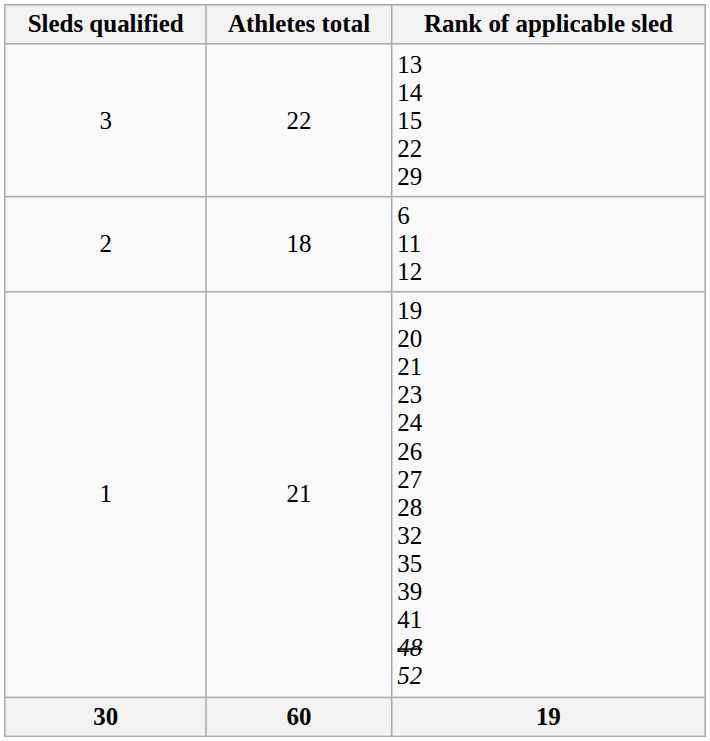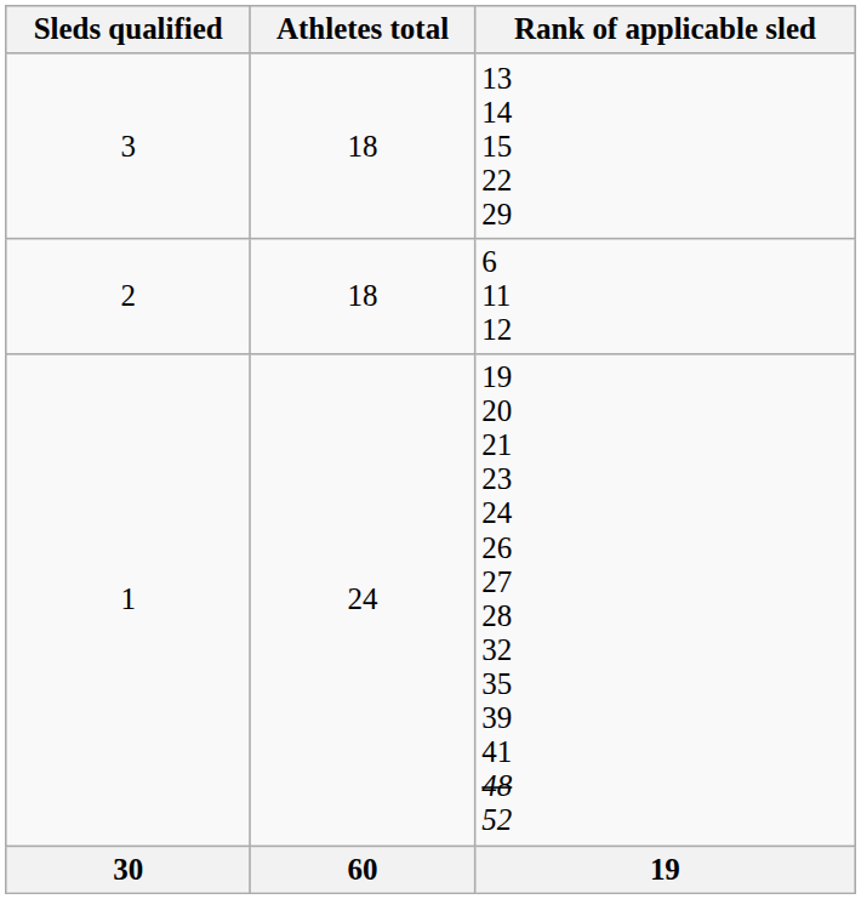3 | Athletes total: 22 -> 18
1 | Athletes total: 21 -> 24
